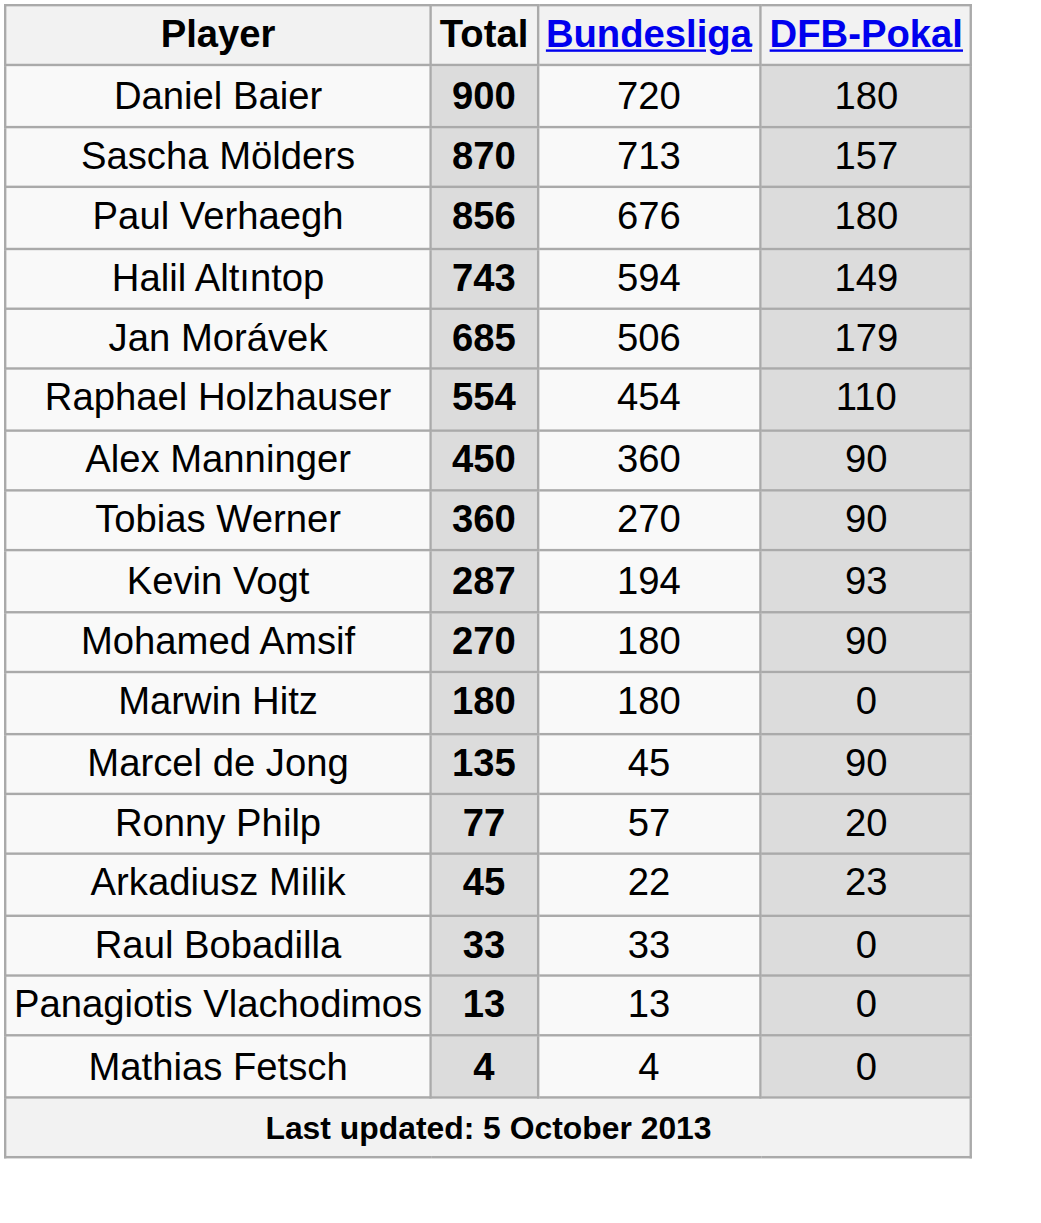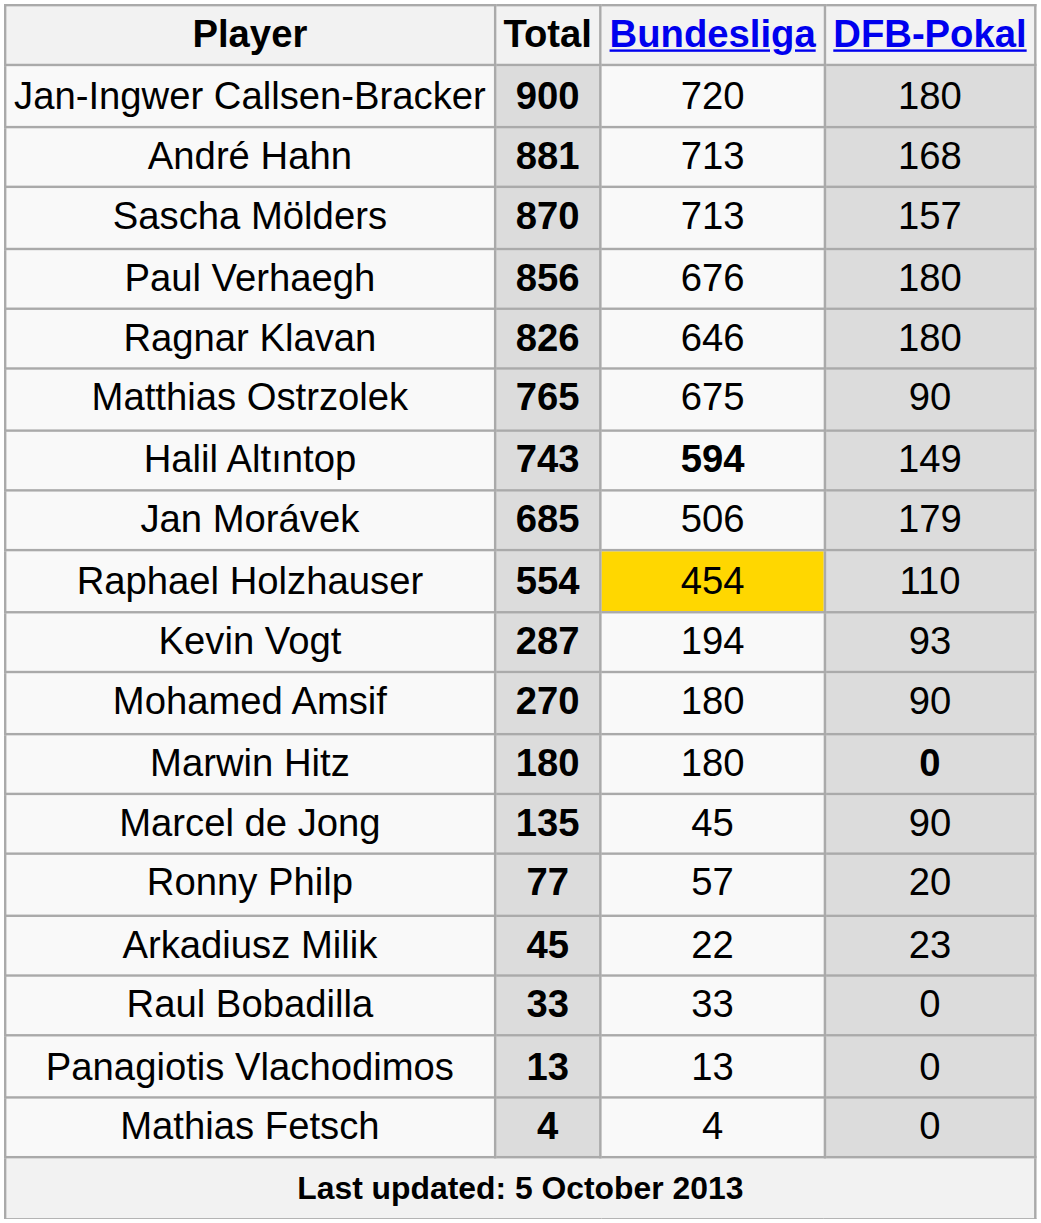- row: Daniel Baier | 900 | 720 | 180
+ row: Jan-Ingwer Callsen-Bracker | 900 | 720 | 180
+ row: André Hahn | 881 | 713 | 168
+ row: Ragnar Klavan | 826 | 646 | 180
+ row: Matthias Ostrzolek | 765 | 675 | 90
Halil Altıntop | Bundesliga: normal -> bold
Raphael Holzhauser | Bundesliga: no background -> gold background
- row: Alex Manninger | 450 | 360 | 90
- row: Tobias Werner | 360 | 270 | 90
Marwin Hitz | DFB-Pokal: normal -> bold
